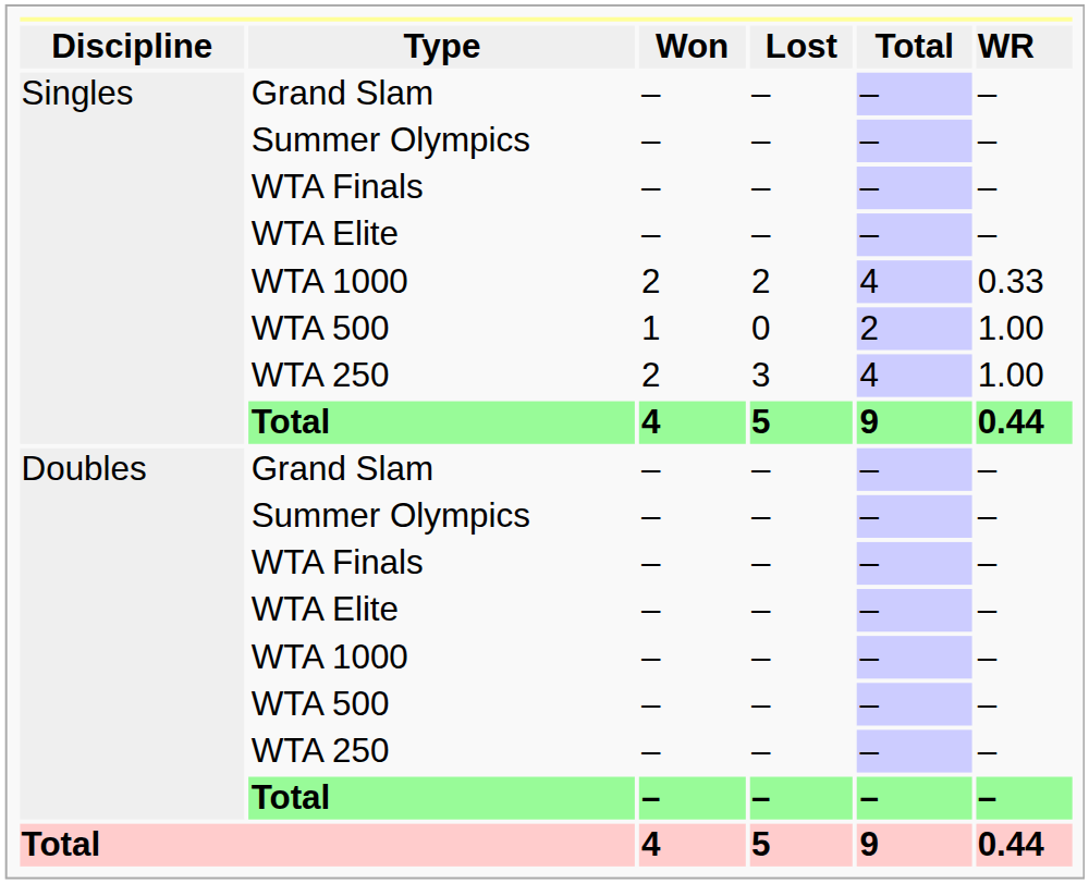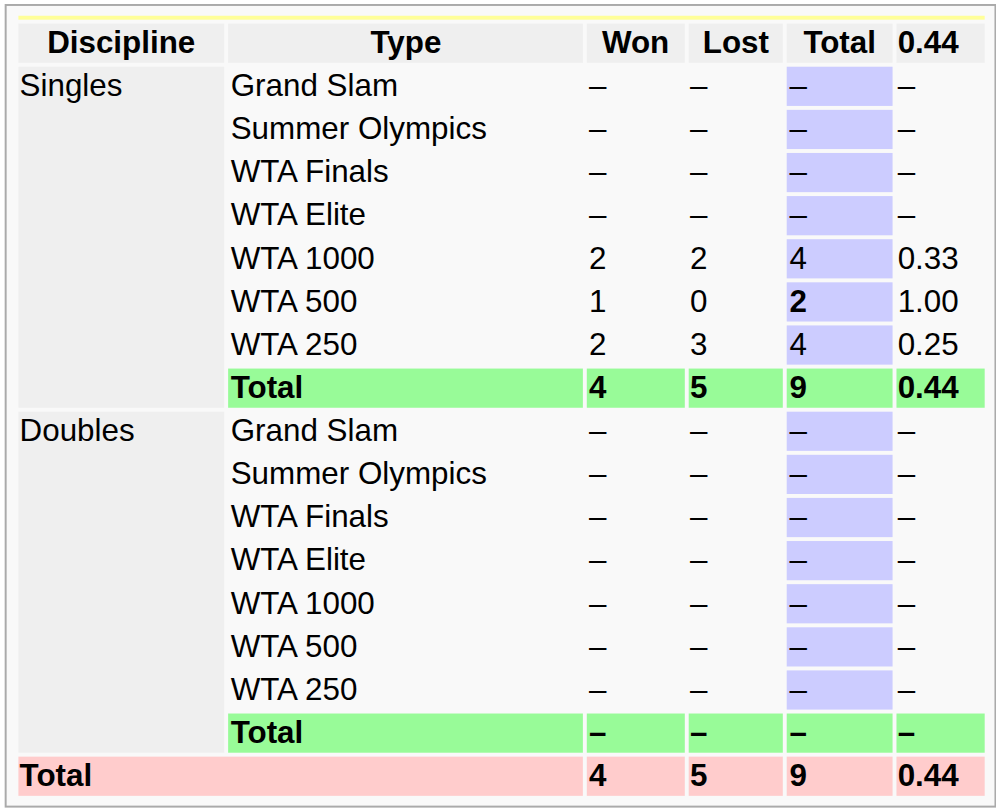Type | column 6: WR -> 0.44
Singles / WTA 500 | column 5: normal -> bold
Singles / WTA 250 | column 6: 1.00 -> 0.25
